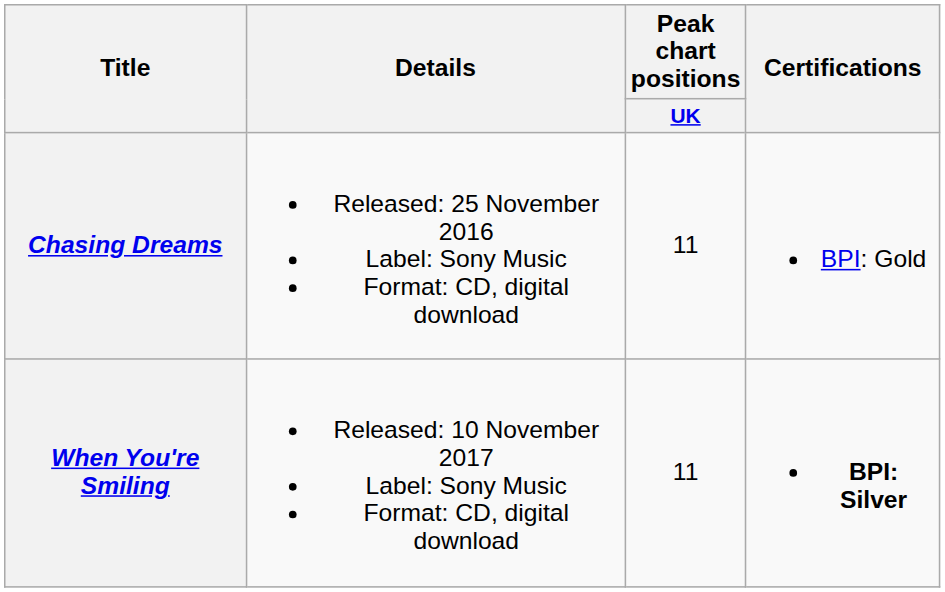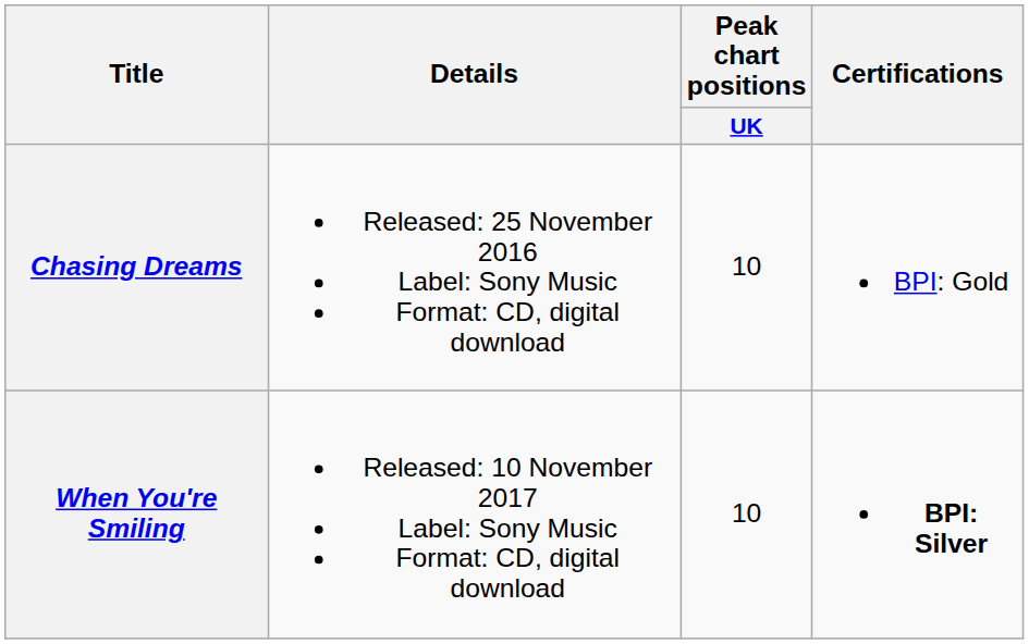Chasing Dreams | Peak chart positions / UK: 11 -> 10
When You're Smiling | Peak chart positions / UK: 11 -> 10
